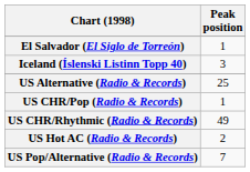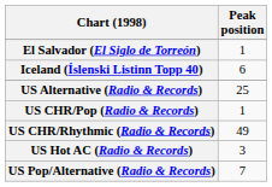Iceland (Íslenski Listinn Topp 40) | Peak position: 3 -> 6
US Hot AC (Radio & Records) | Peak position: 2 -> 3
